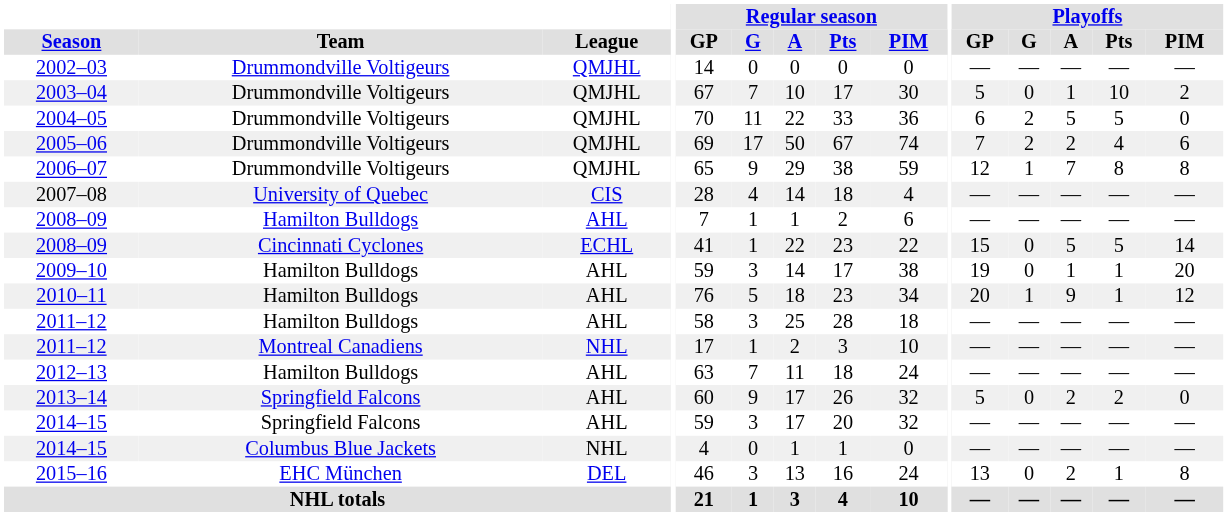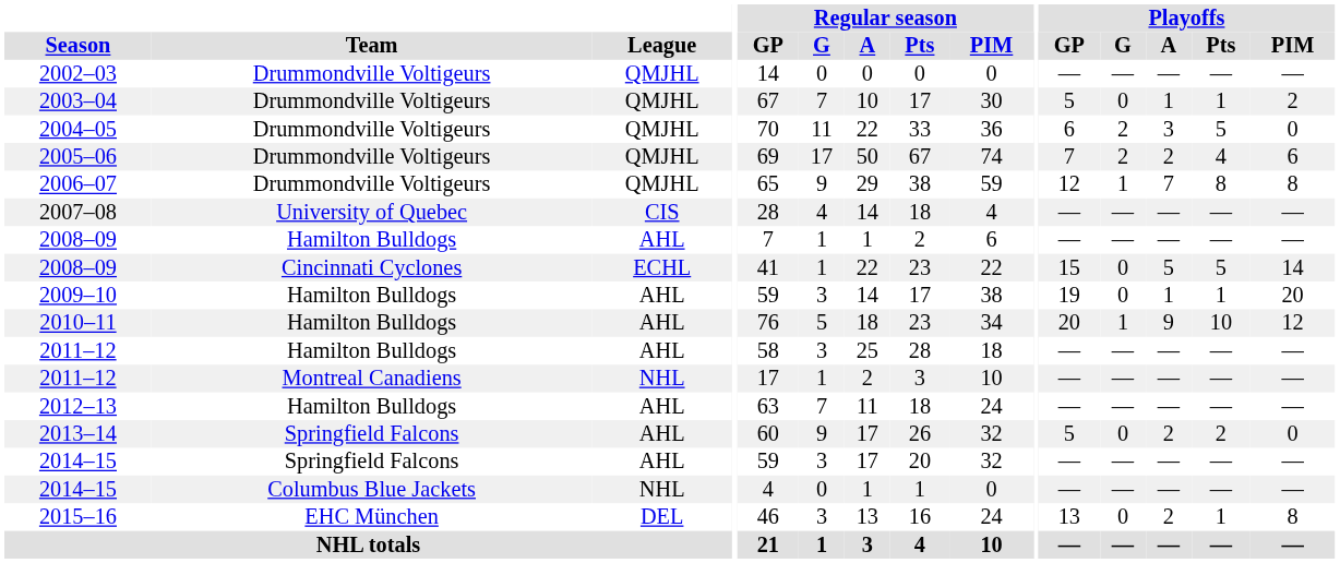2003–04 | Playoffs / Pts: 10 -> 1
2004–05 | Playoffs / A: 5 -> 3
2010–11 | Playoffs / Pts: 1 -> 10
